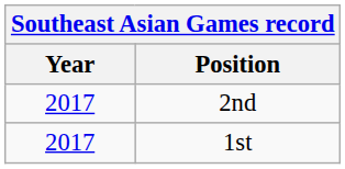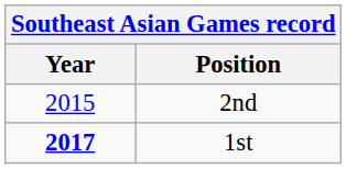2nd | Year: 2017 -> 2015
1st | Year: normal -> bold
